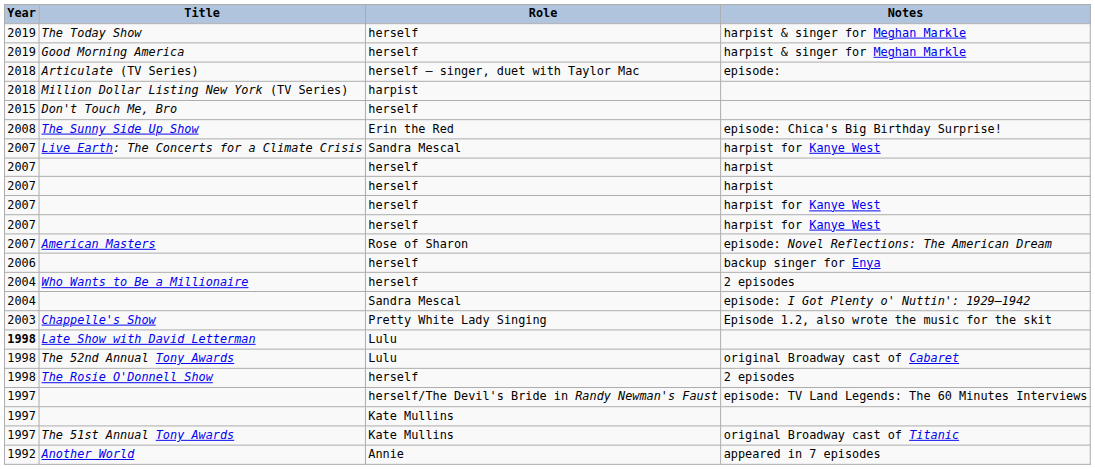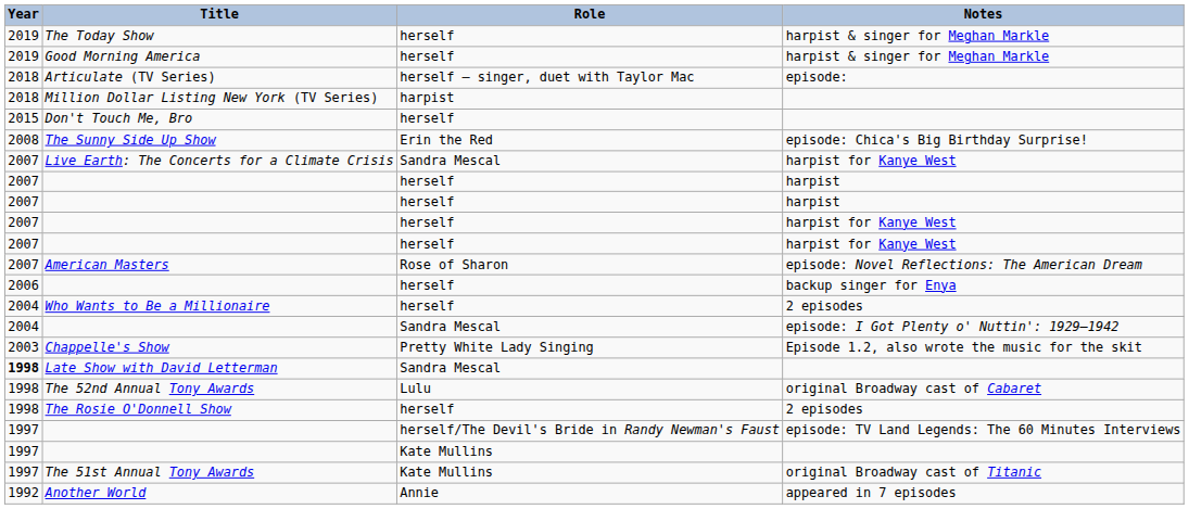Late Show with David Letterman | Role: Lulu -> Sandra Mescal
